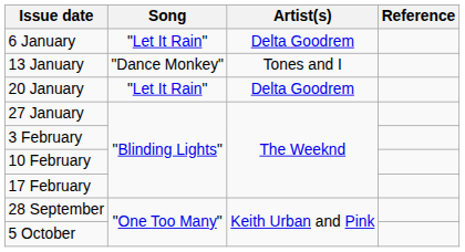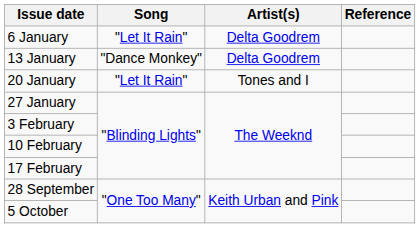13 January | Artist(s): Tones and I -> Delta Goodrem
20 January | Artist(s): Delta Goodrem -> Tones and I
